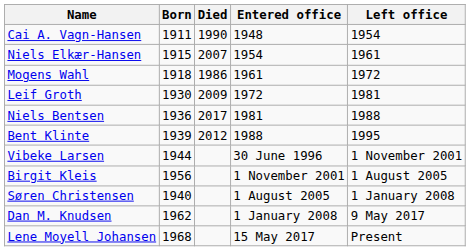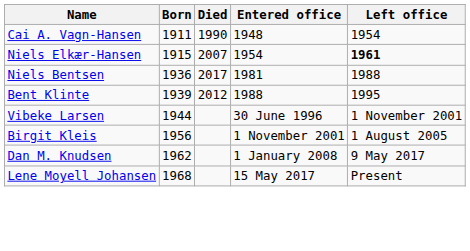Niels Elkær-Hansen | Left office: normal -> bold
- row: Mogens Wahl | 1918 | 1986 | 1961 | 1972
- row: Leif Groth | 1930 | 2009 | 1972 | 1981
- row: Søren Christensen | 1940 | 1 August 2005 | 1 January 2008
